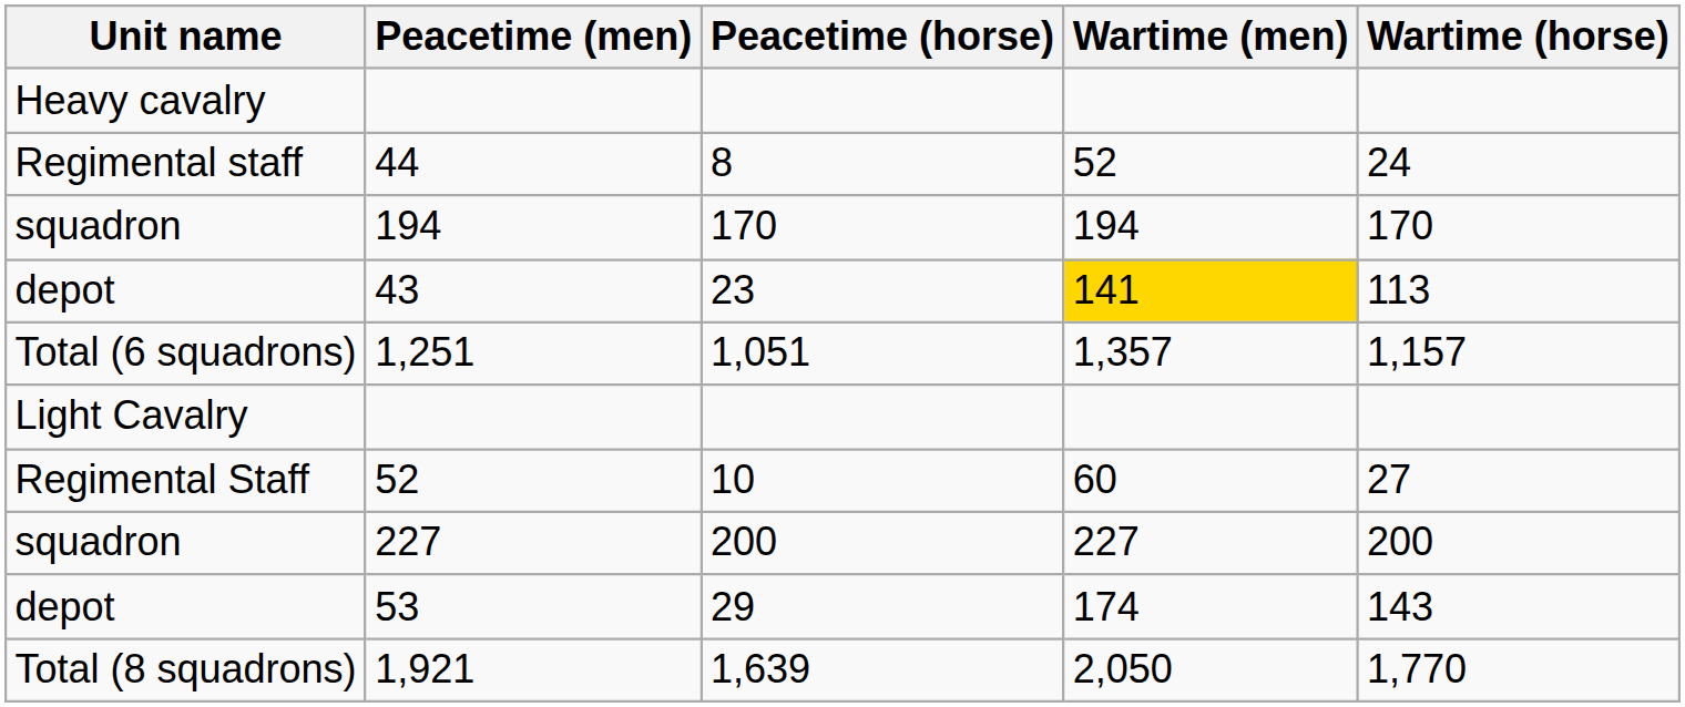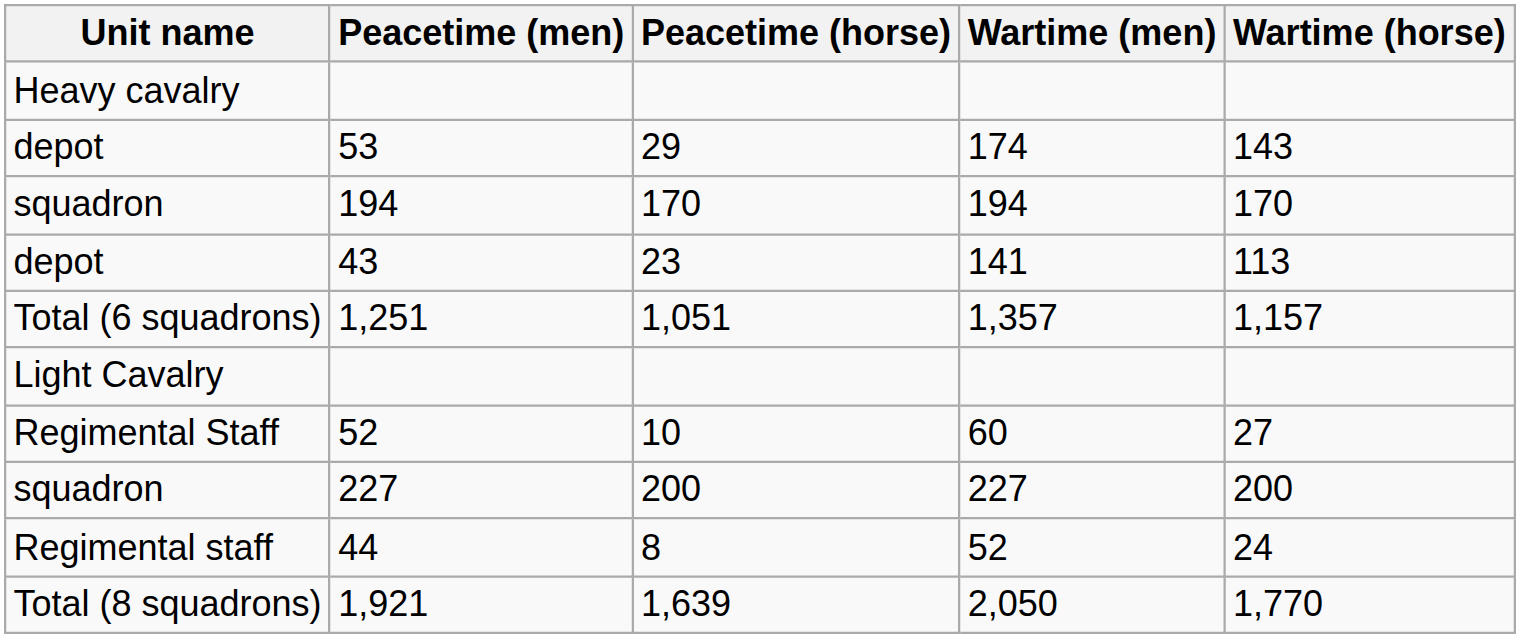rows swapped: 44 <-> 53
43 | Wartime (men): gold background -> no background
